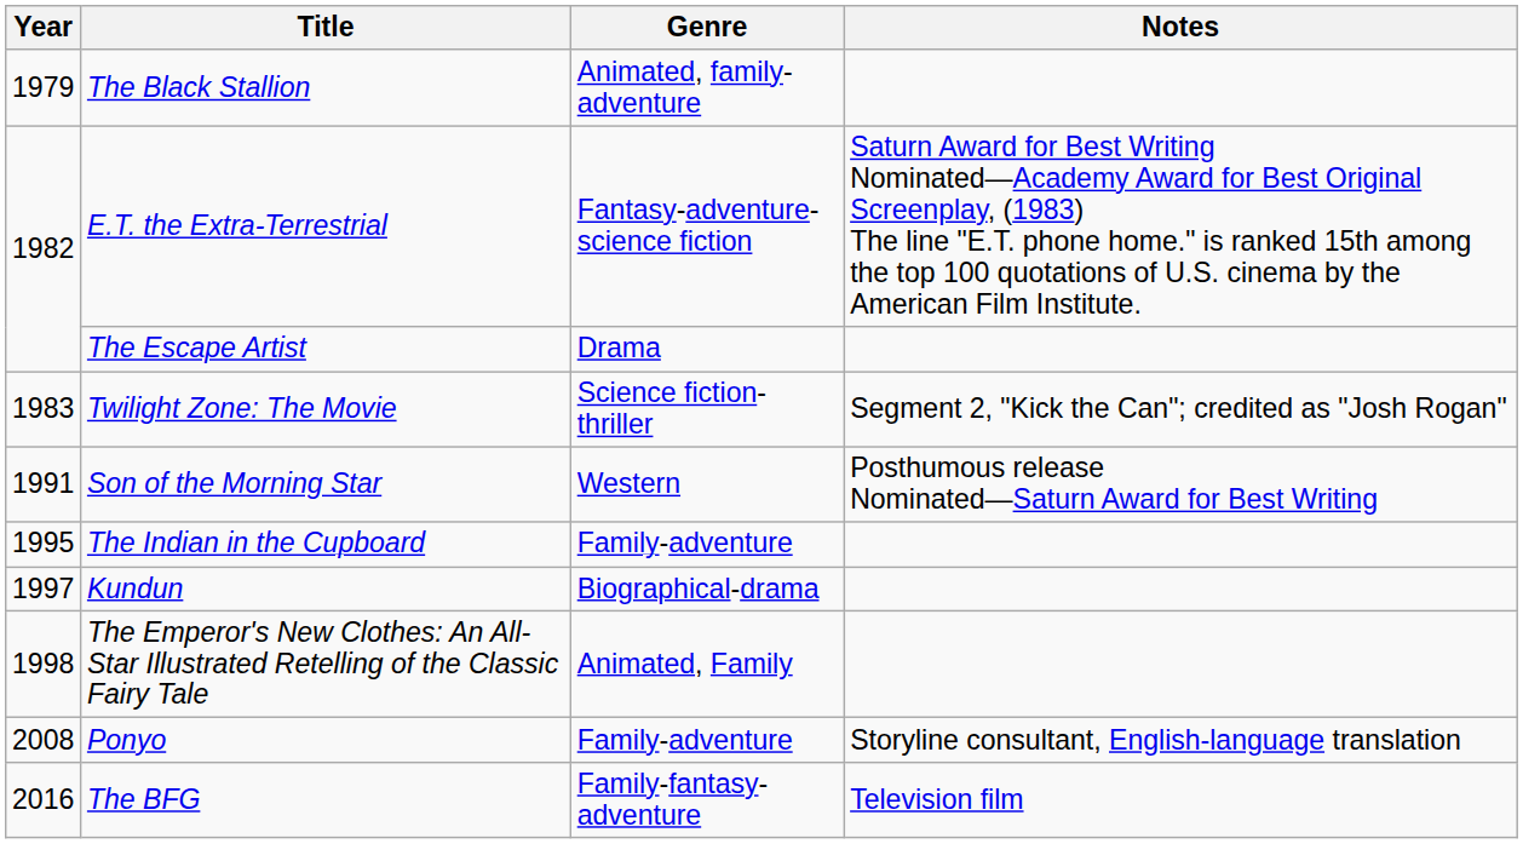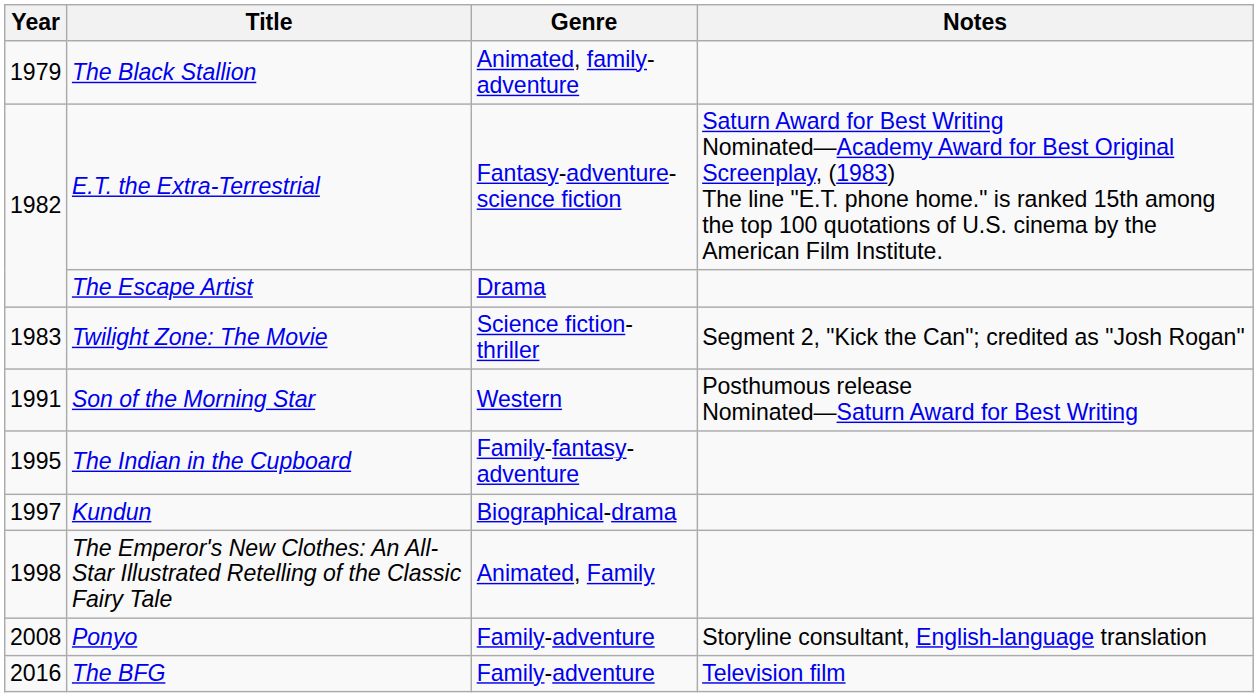The Indian in the Cupboard | Genre: Family-adventure -> Family-fantasy-adventure
The BFG | Genre: Family-fantasy-adventure -> Family-adventure
